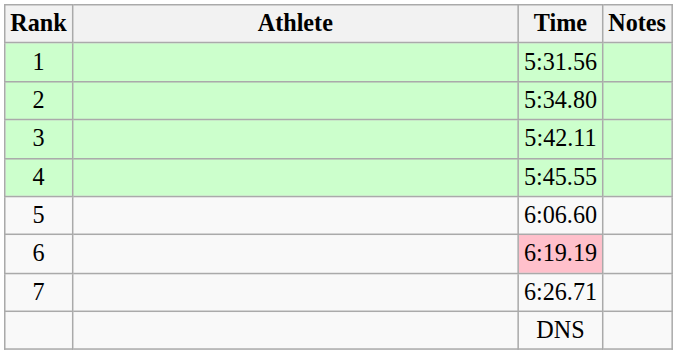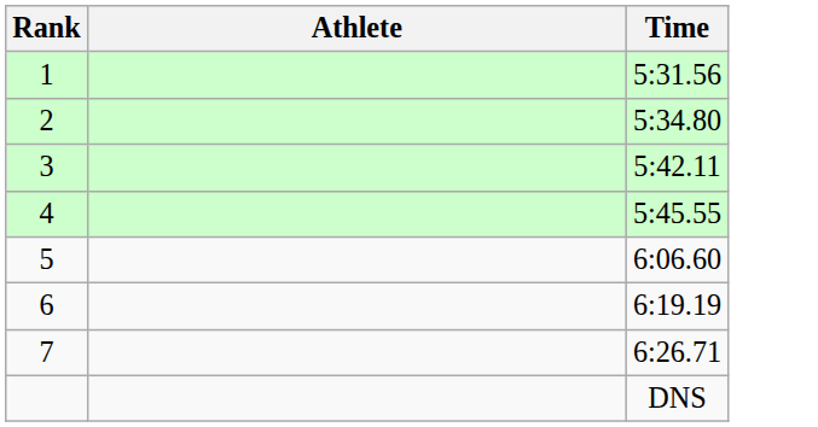- column: Notes
6 | Time: pink background -> no background
